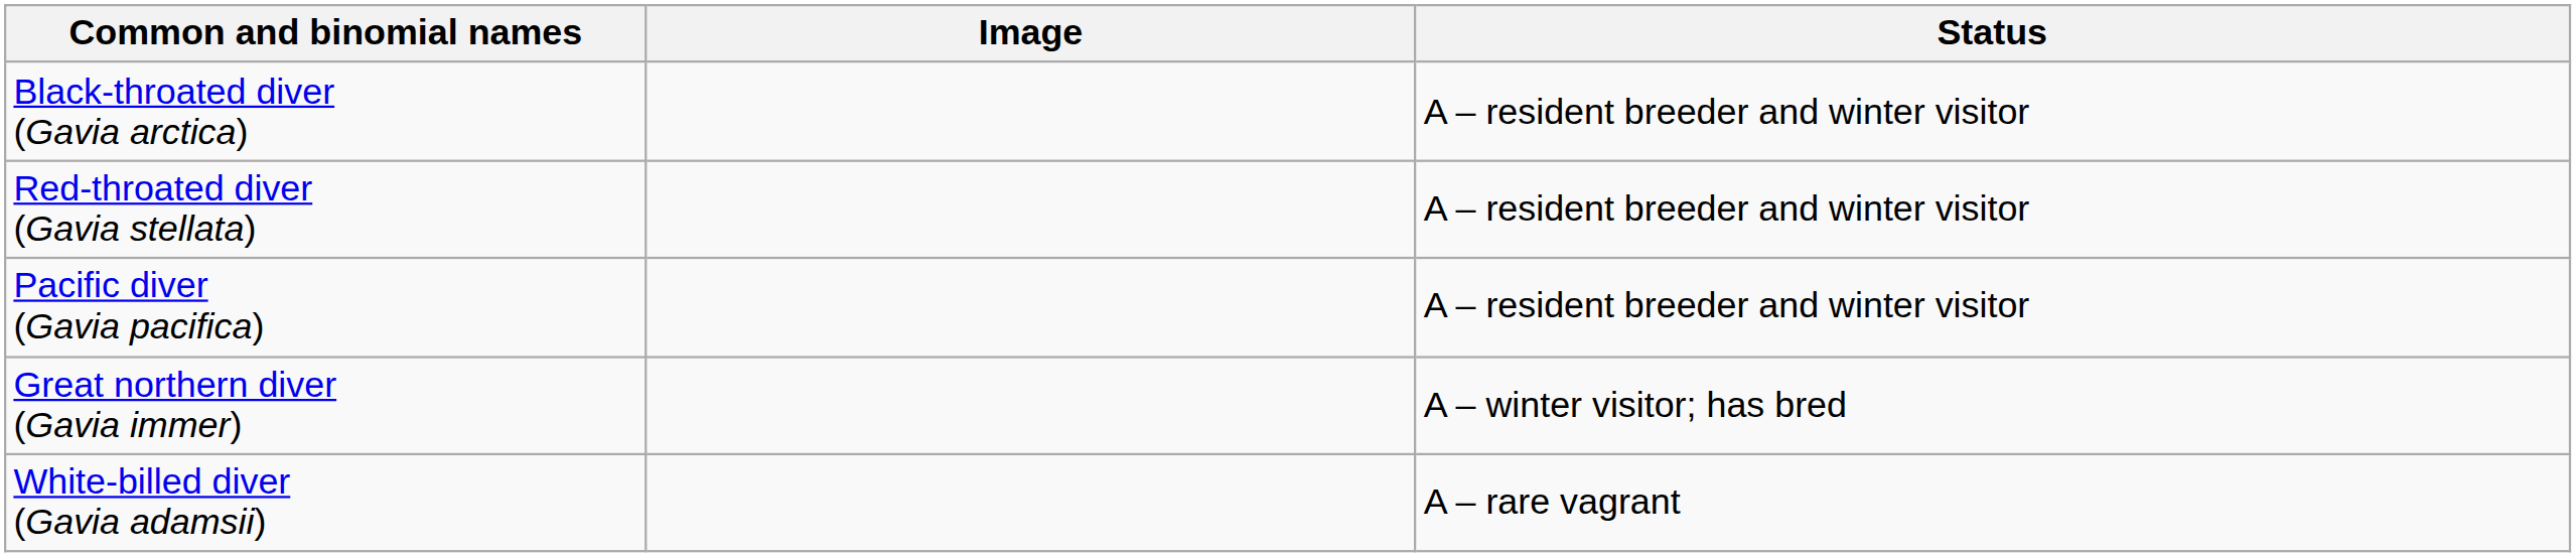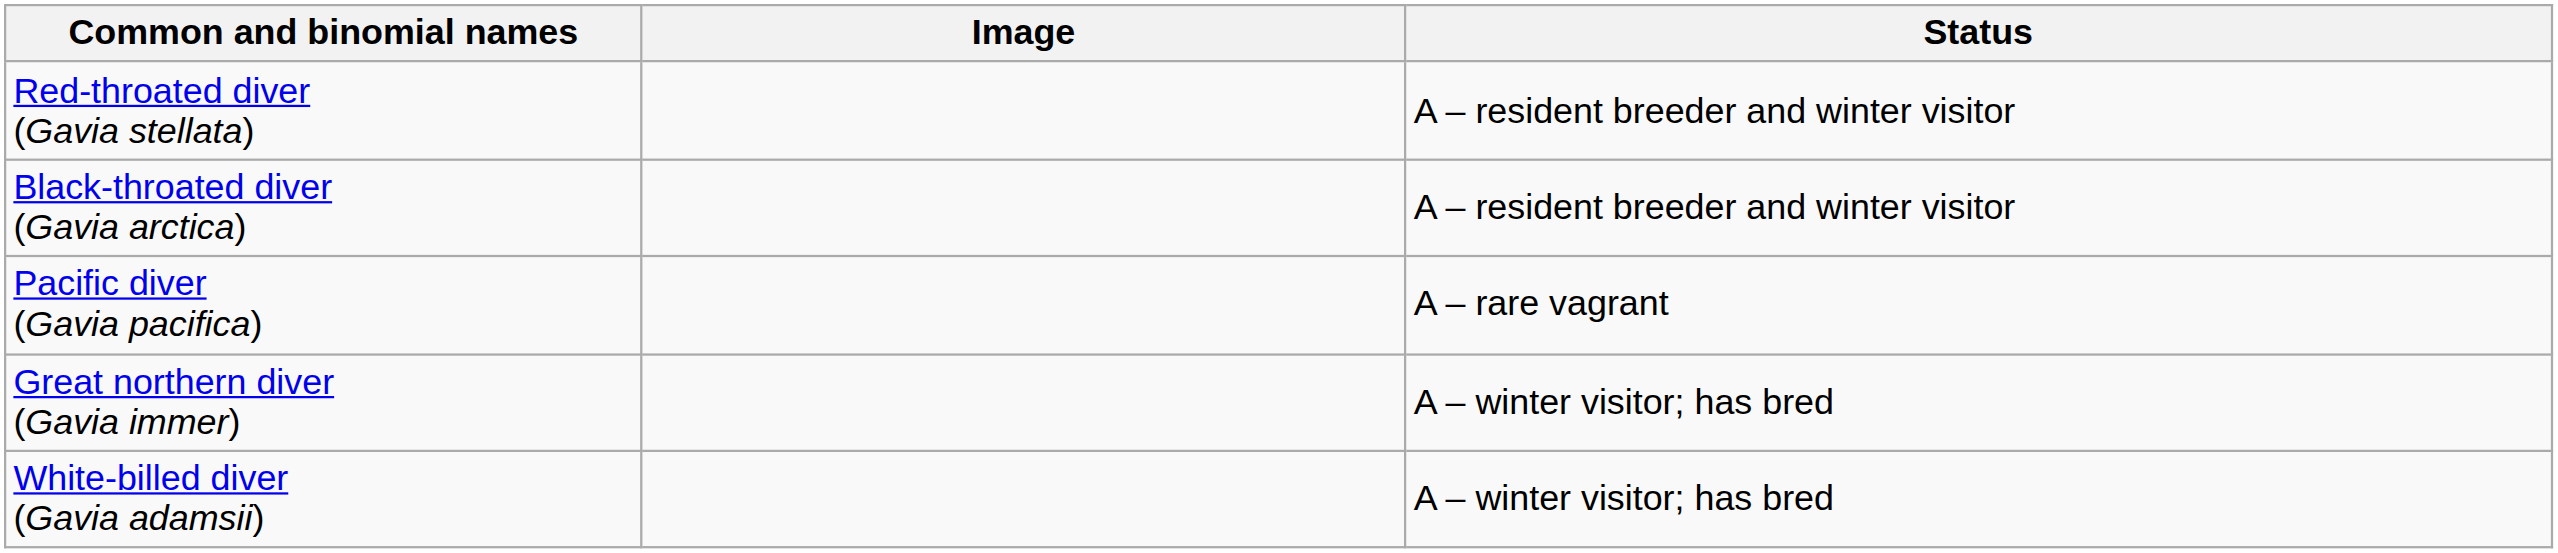rows swapped: Red-throated diver (Gavia stellata) <-> Black-throated diver (Gavia arctica)
Pacific diver (Gavia pacifica) | Status: A – resident breeder and winter visitor -> A – rare vagrant
White-billed diver (Gavia adamsii) | Status: A – rare vagrant -> A – winter visitor; has bred
